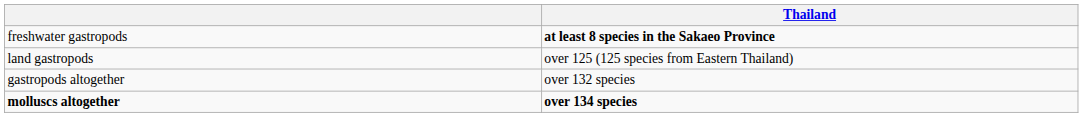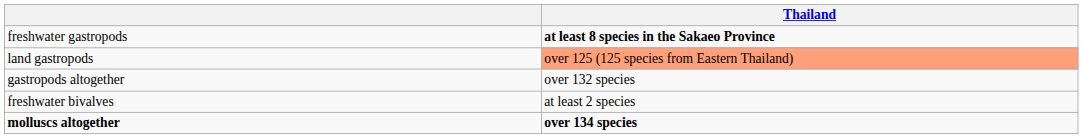land gastropods | Thailand: no background -> lightsalmon background
+ row: freshwater bivalves | at least 2 species
